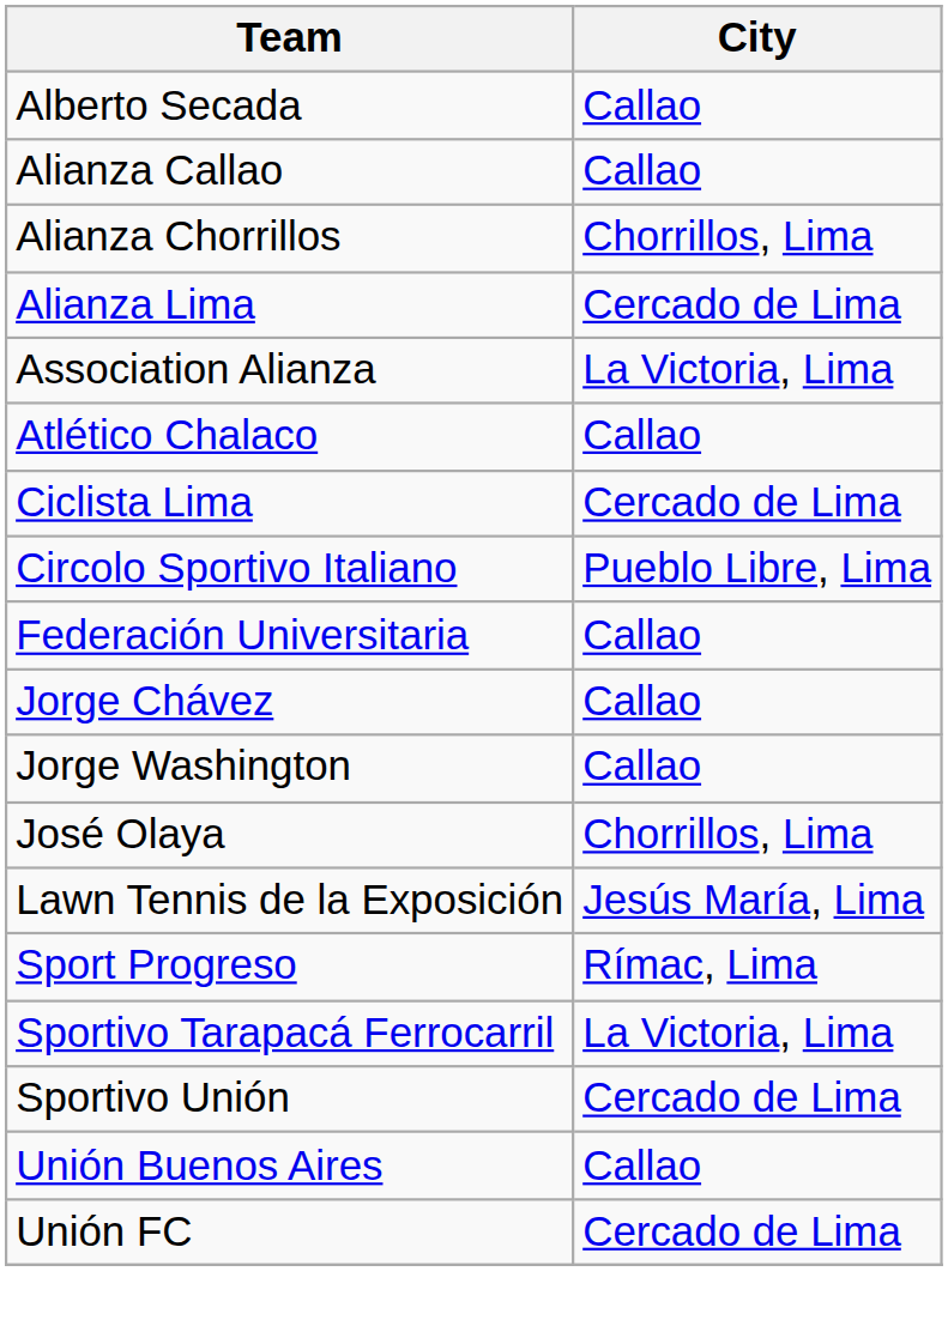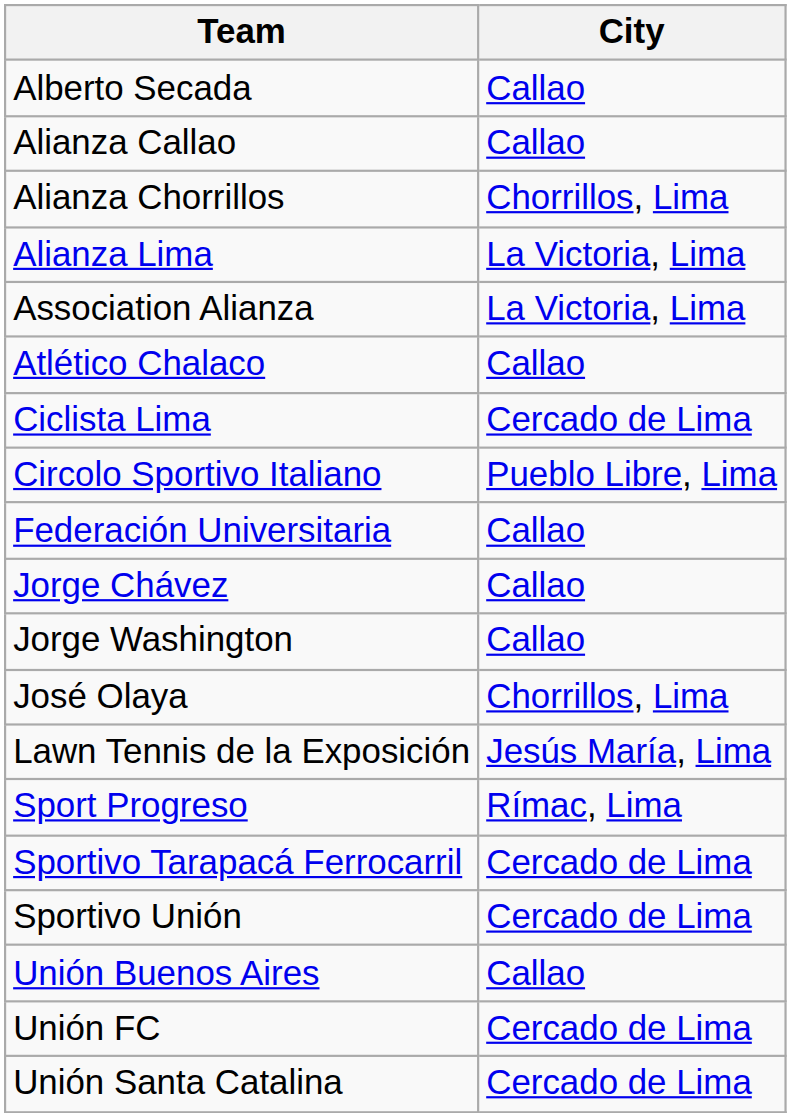Alianza Lima | City: Cercado de Lima -> La Victoria, Lima
Sportivo Tarapacá Ferrocarril | City: La Victoria, Lima -> Cercado de Lima
+ row: Unión Santa Catalina | Cercado de Lima
